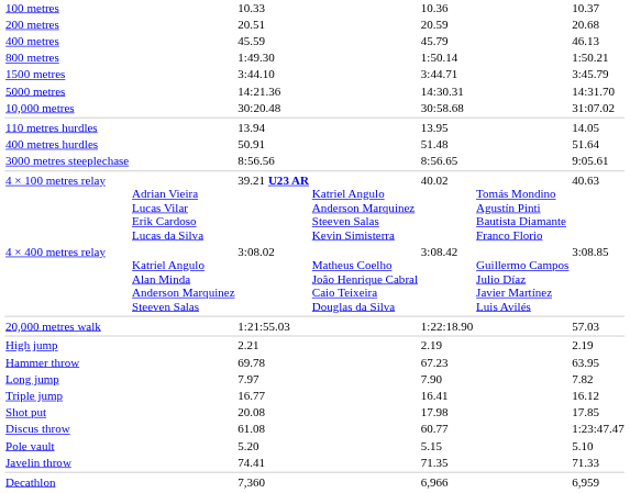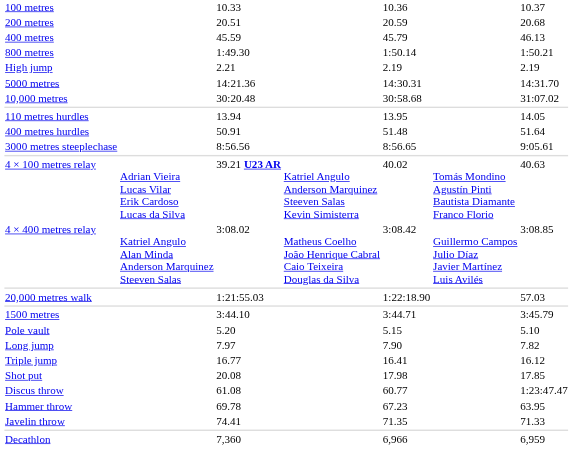rows swapped: 1500 metres <-> High jump
rows swapped: Pole vault <-> Hammer throw
